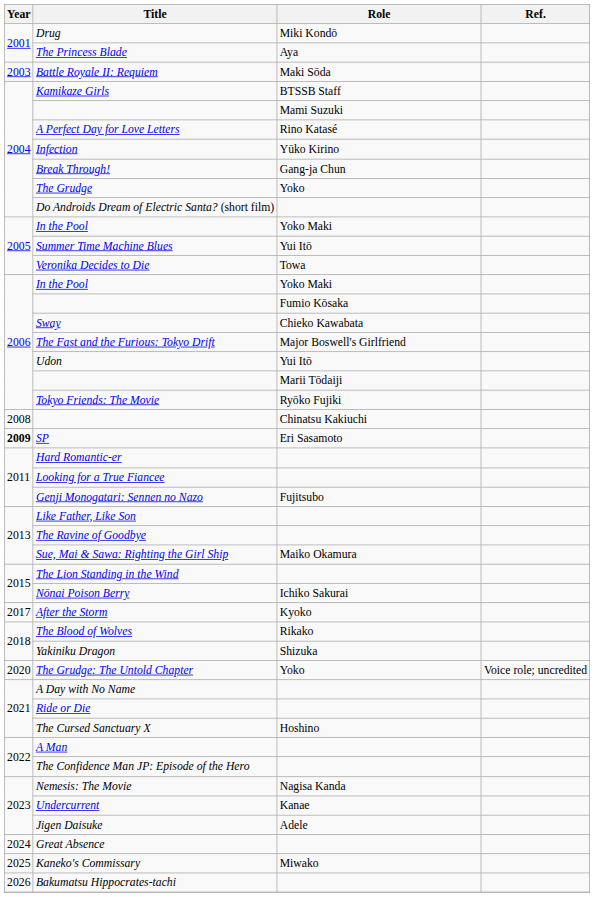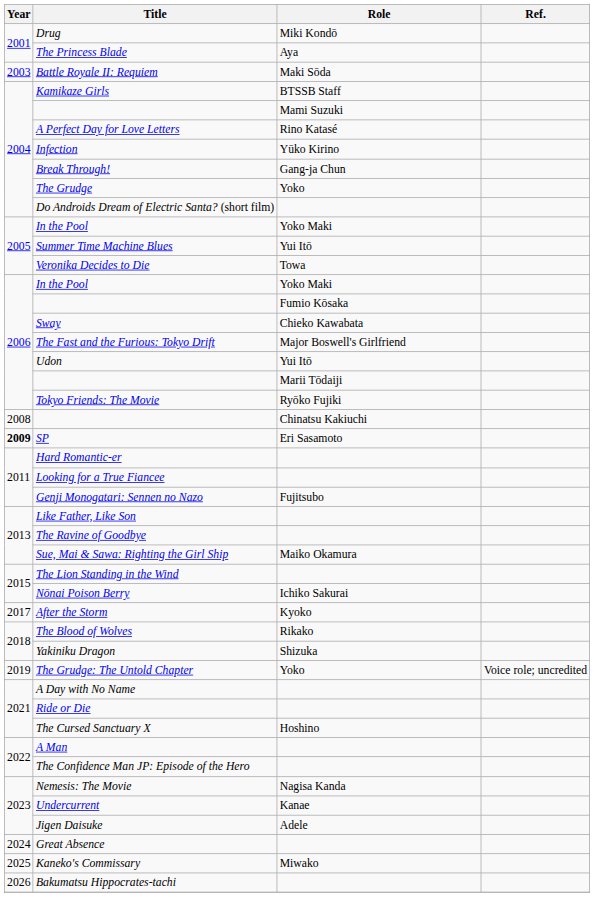The Grudge: The Untold Chapter | Year: 2020 -> 2019
